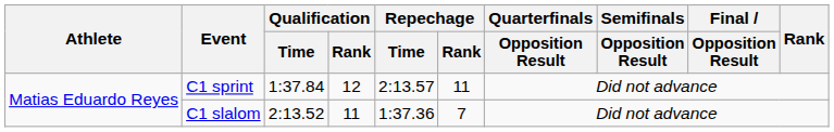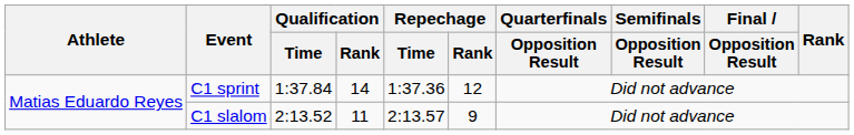C1 sprint | Qualification / Rank: 12 -> 14
C1 sprint | Repechage / Time: 2:13.57 -> 1:37.36
C1 sprint | Repechage / Rank: 11 -> 12
C1 slalom | Repechage / Time: 1:37.36 -> 2:13.57
C1 slalom | Repechage / Rank: 7 -> 9
